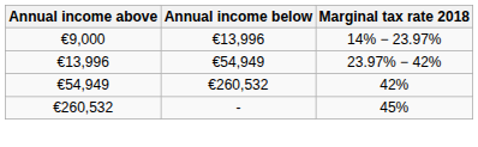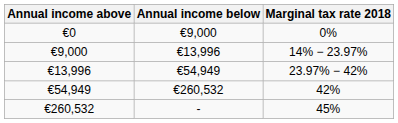+ row: €0 | €9,000 | 0%
